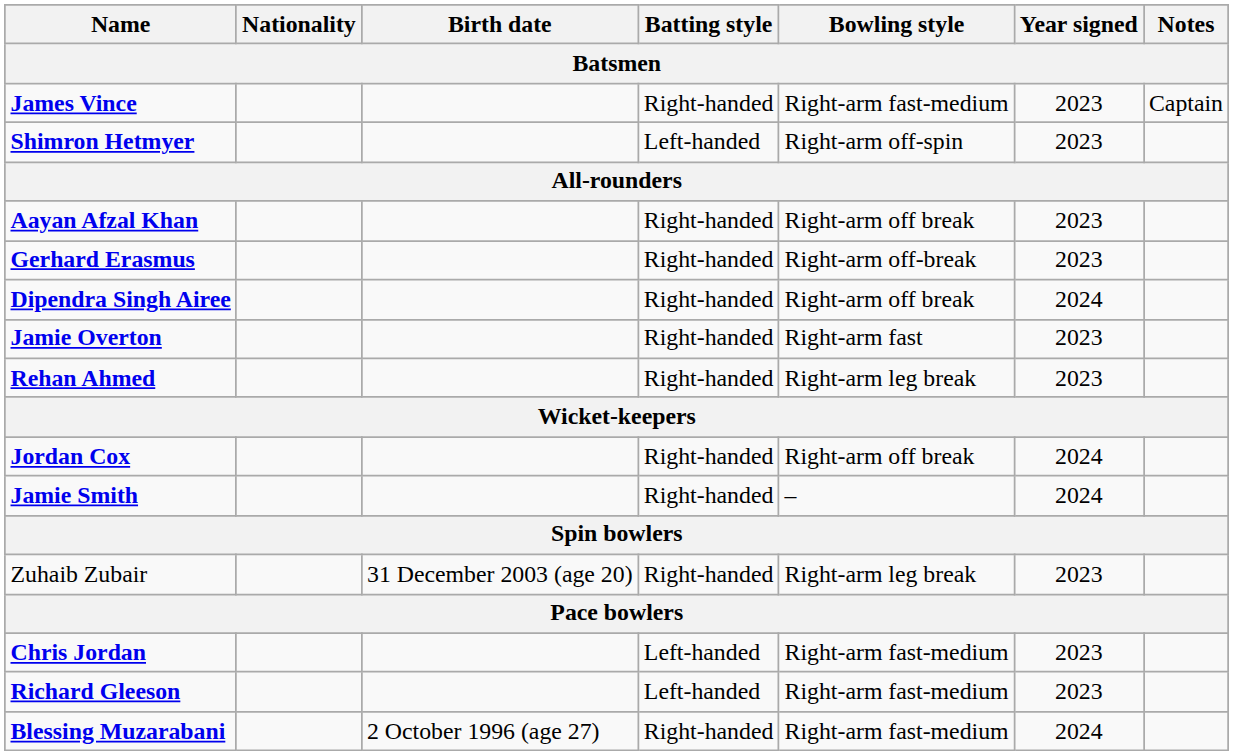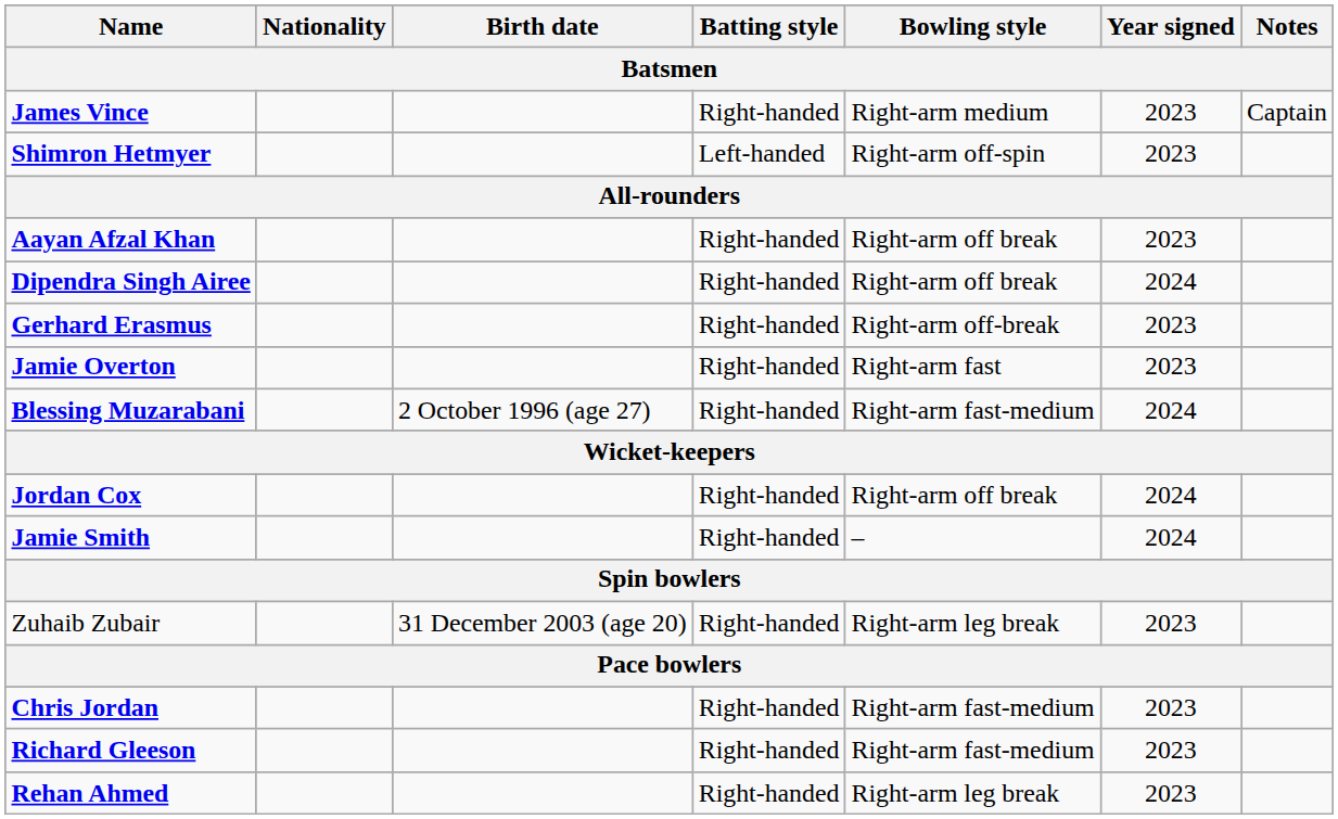James Vince | Bowling style: Right-arm fast-medium -> Right-arm medium
rows swapped: Gerhard Erasmus <-> Dipendra Singh Airee
rows swapped: Rehan Ahmed <-> Blessing Muzarabani
Chris Jordan | Batting style: Left-handed -> Right-handed
Richard Gleeson | Batting style: Left-handed -> Right-handed
